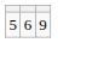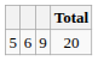+ column: Total | 20
